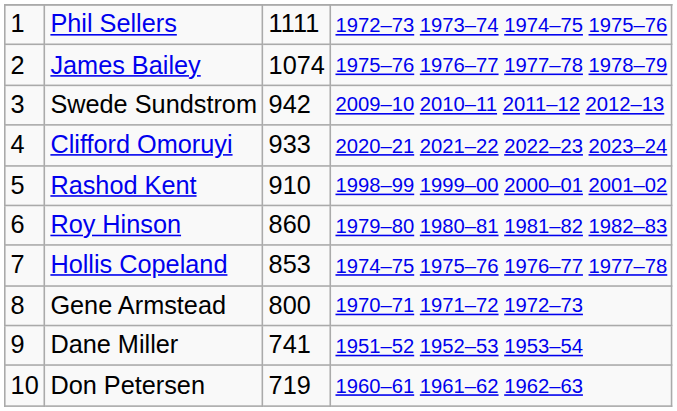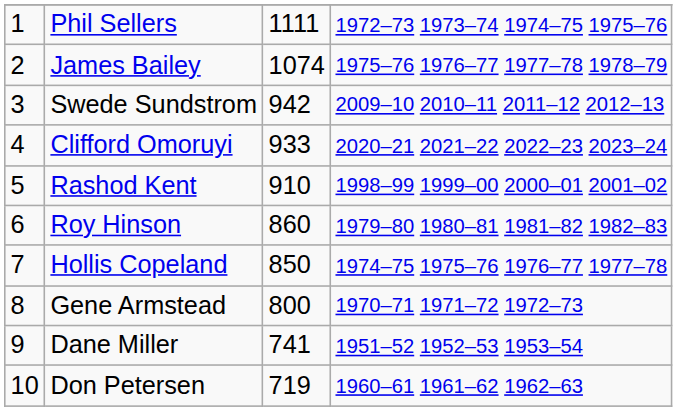Hollis Copeland | column 3: 853 -> 850
